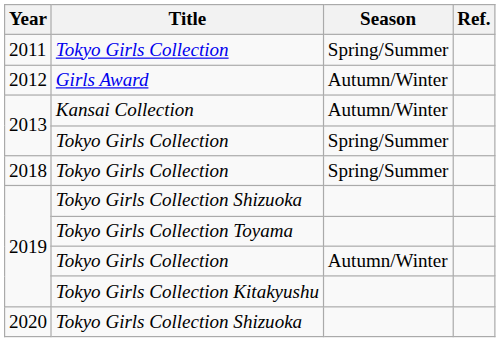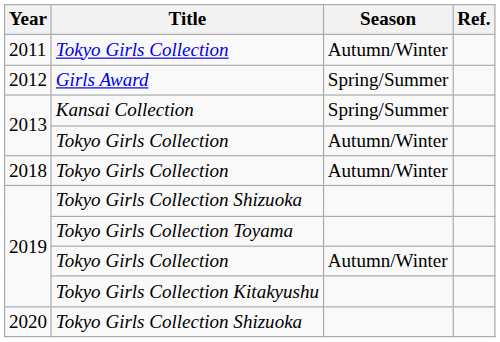2011 | Season: Spring/Summer -> Autumn/Winter
2012 | Season: Autumn/Winter -> Spring/Summer
2013 / Kansai Collection | Season: Autumn/Winter -> Spring/Summer
2013 / Tokyo Girls Collection | Season: Spring/Summer -> Autumn/Winter
2018 | Season: Spring/Summer -> Autumn/Winter
